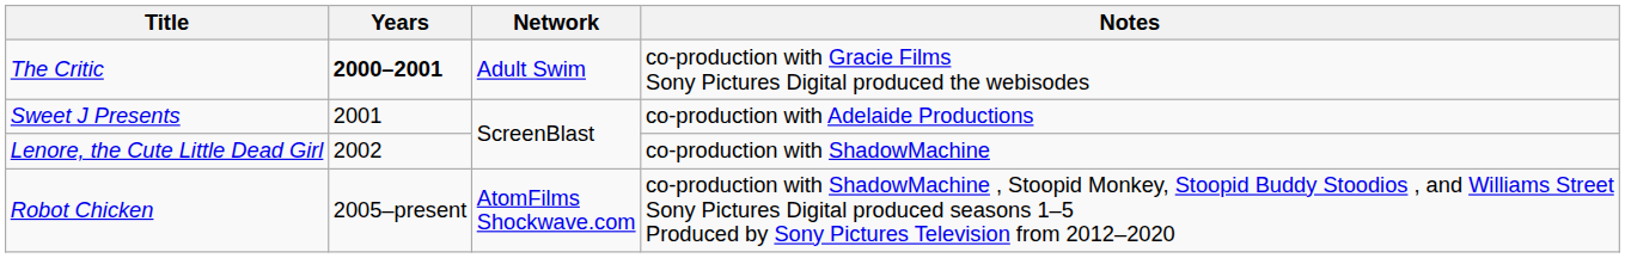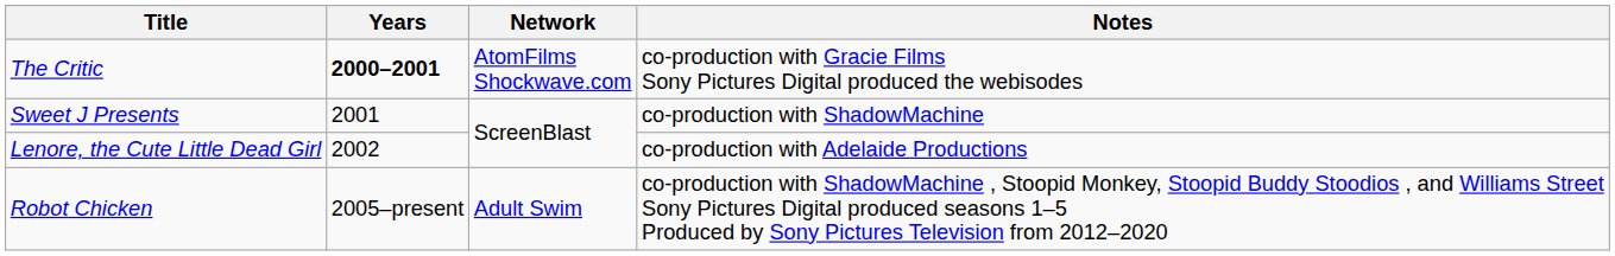The Critic | Network: Adult Swim -> AtomFilms Shockwave.com
Sweet J Presents | Notes: co-production with Adelaide Productions -> co-production with ShadowMachine
Lenore, the Cute Little Dead Girl | Notes: co-production with ShadowMachine -> co-production with Adelaide Productions
Robot Chicken | Network: AtomFilms Shockwave.com -> Adult Swim
